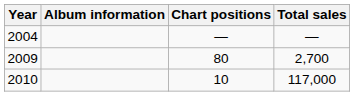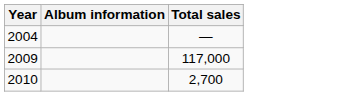- column: Chart positions | — | 80 | 10
2009 | Total sales: 2,700 -> 117,000
2010 | Total sales: 117,000 -> 2,700
